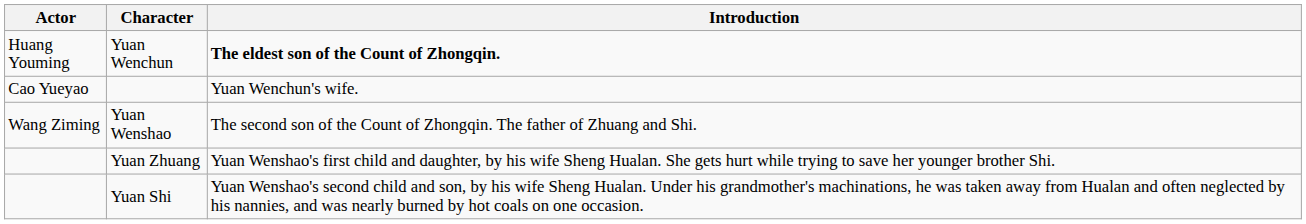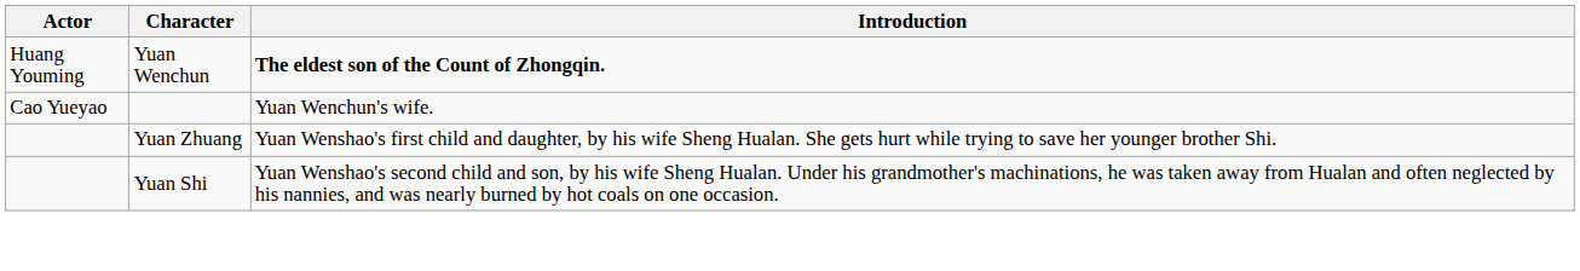- row: Wang Ziming | Yuan Wenshao | The second son of the Count of Zhongqin. The father of Zhuang and Shi.
